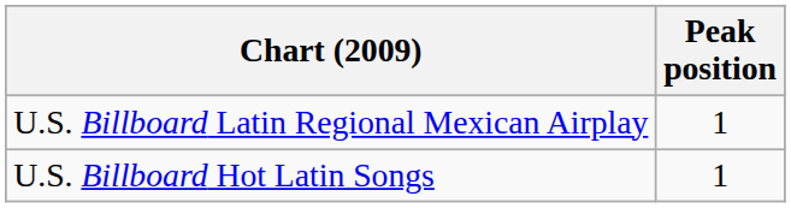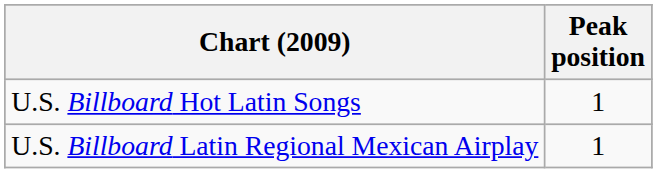rows swapped: U.S. Billboard Hot Latin Songs <-> U.S. Billboard Latin Regional Mexican Airplay
